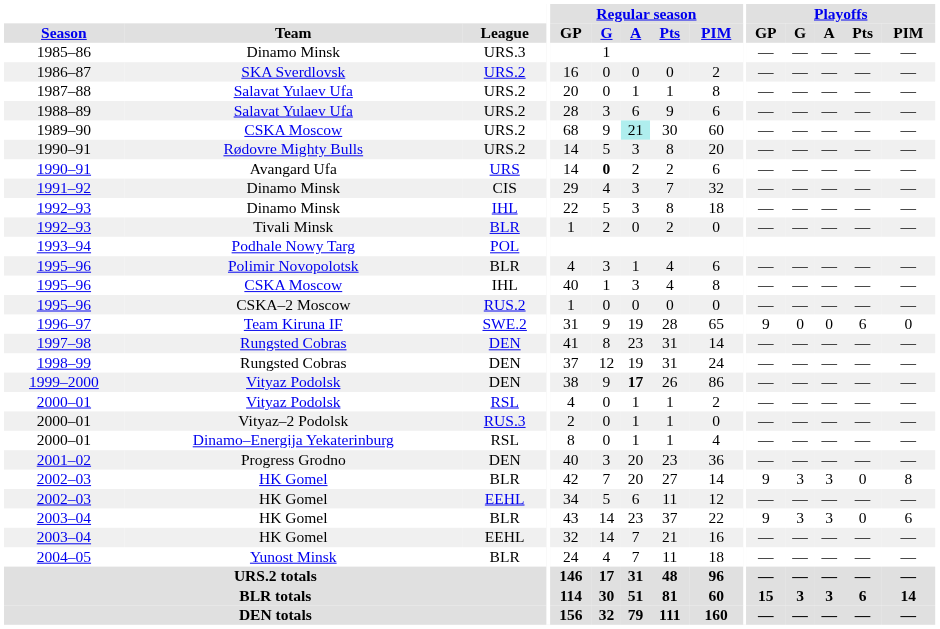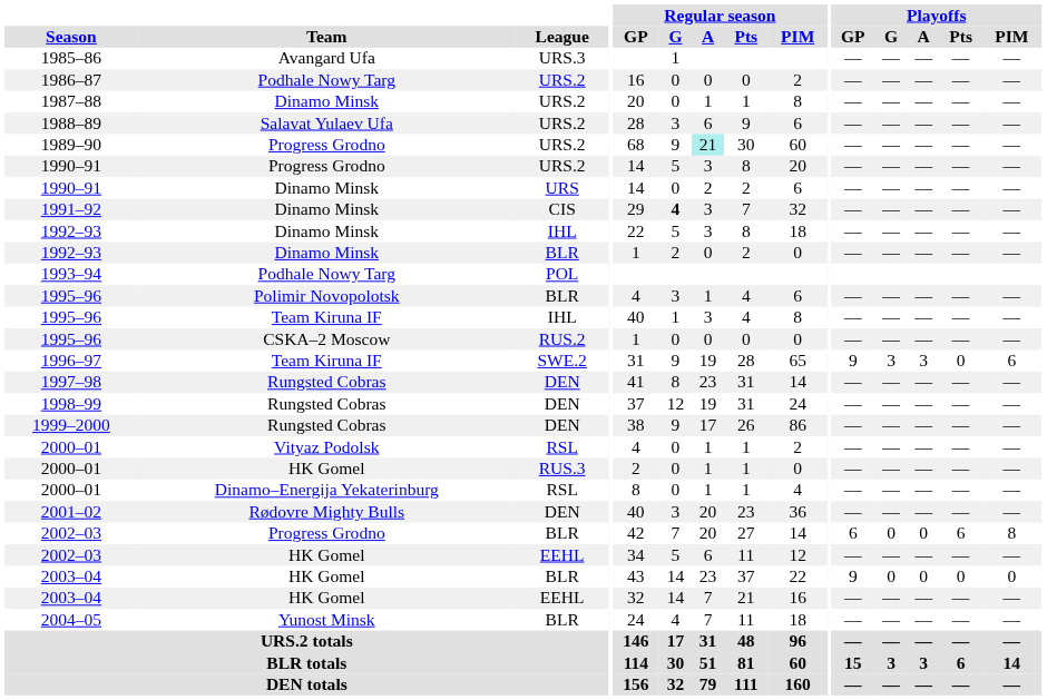1985–86 | Team: Dinamo Minsk -> Avangard Ufa
1986–87 | Team: SKA Sverdlovsk -> Podhale Nowy Targ
1987–88 | Team: Salavat Yulaev Ufa -> Dinamo Minsk
1989–90 | Team: CSKA Moscow -> Progress Grodno
1990–91 / URS.2 | Team: Rødovre Mighty Bulls -> Progress Grodno
1990–91 / URS | Team: Avangard Ufa -> Dinamo Minsk
1990–91 / URS | Regular season / G: bold -> normal
1991–92 | Regular season / G: normal -> bold
1992–93 / BLR | Team: Tivali Minsk -> Dinamo Minsk
1995–96 / IHL | Team: CSKA Moscow -> Team Kiruna IF
1996–97 | Playoffs / G: 0 -> 3
1996–97 | Playoffs / A: 0 -> 3
1996–97 | Playoffs / Pts: 6 -> 0
1996–97 | Playoffs / PIM: 0 -> 6
1999–2000 | Team: Vityaz Podolsk -> Rungsted Cobras
1999–2000 | Regular season / A: bold -> normal
2000–01 / RUS.3 | Team: Vityaz–2 Podolsk -> HK Gomel
2001–02 | Team: Progress Grodno -> Rødovre Mighty Bulls
2002–03 / BLR | Team: HK Gomel -> Progress Grodno
2002–03 / BLR | Playoffs / GP: 9 -> 6
2002–03 / BLR | Playoffs / G: 3 -> 0
2002–03 / BLR | Playoffs / A: 3 -> 0
2002–03 / BLR | Playoffs / Pts: 0 -> 6
2003–04 / BLR | Playoffs / G: 3 -> 0
2003–04 / BLR | Playoffs / A: 3 -> 0
2003–04 / BLR | Playoffs / PIM: 6 -> 0
